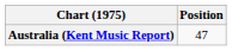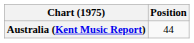Australia (Kent Music Report) | Position: 47 -> 44
